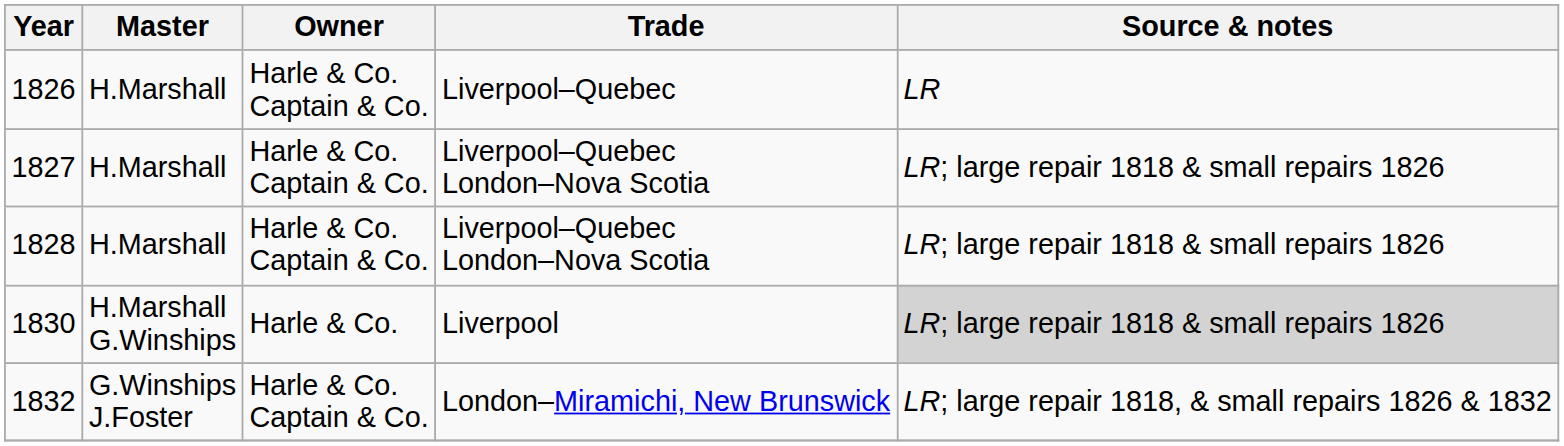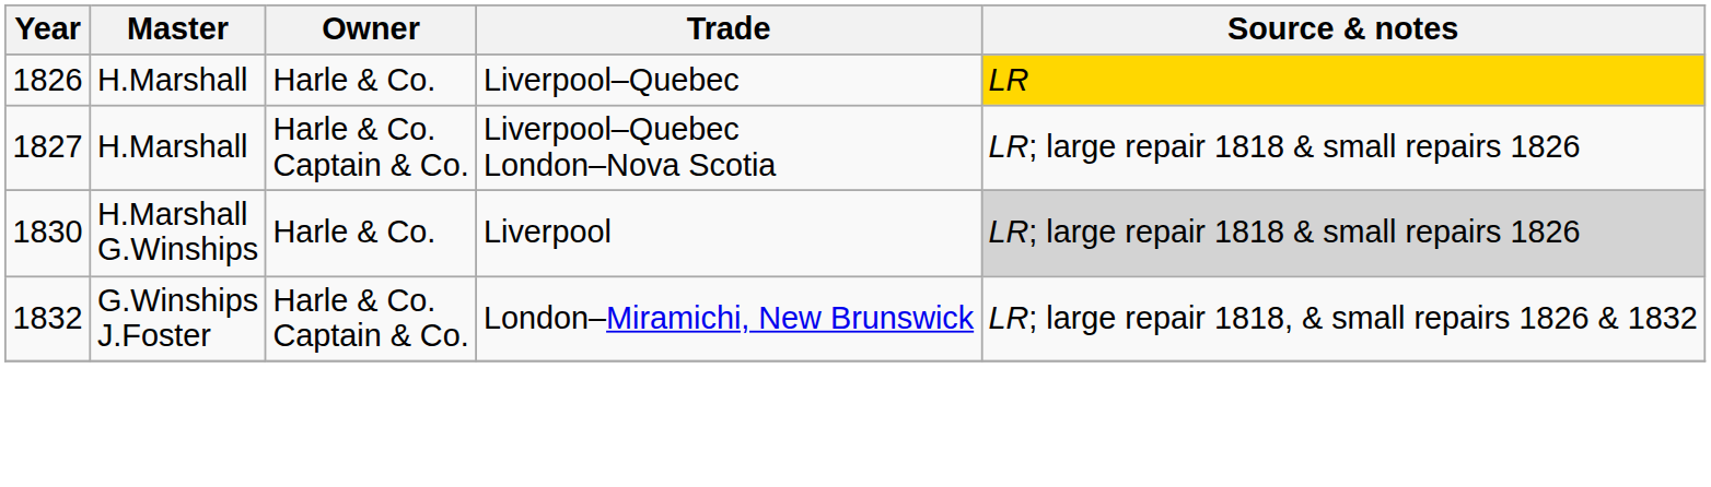1826 | Owner: Harle & Co. Captain & Co. -> Harle & Co.
1826 | Source & notes: no background -> gold background
- row: 1828 | H.Marshall | Harle & Co. Captain & Co. | Liverpool–Quebec London–Nova Scotia | LR; large repair 1818 & small repairs 1826
